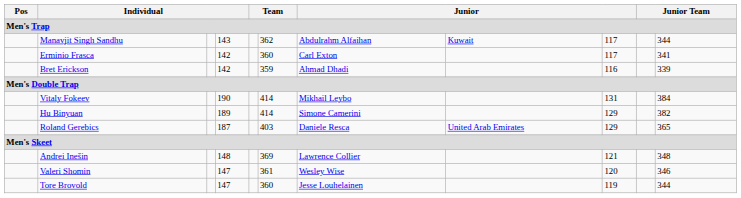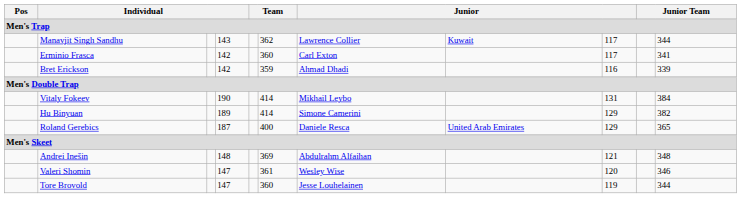Manavjit Singh Sandhu | column 7: Abdulrahm Alfaihan -> Lawrence Collier
Roland Gerebics | column 6: 403 -> 400
Andrei Inešin | column 7: Lawrence Collier -> Abdulrahm Alfaihan
